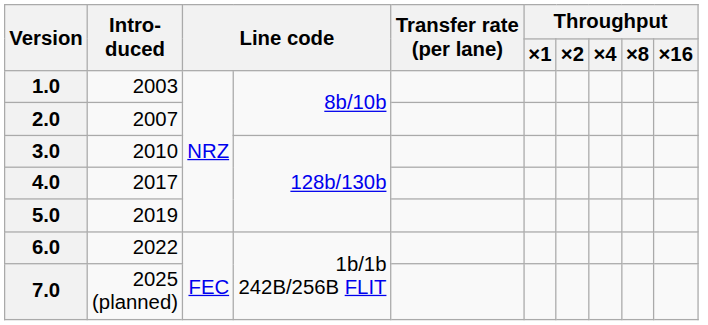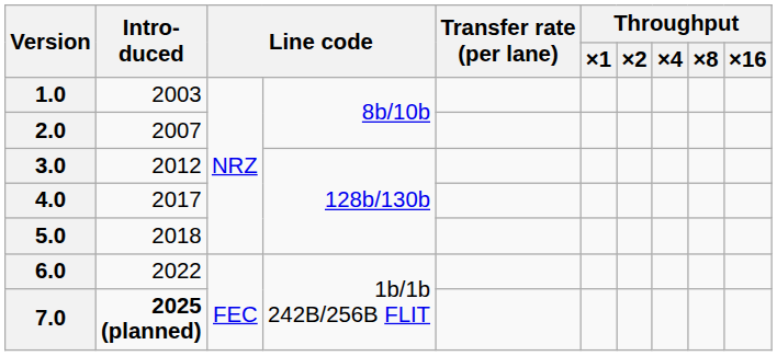3.0 | Intro- duced: 2010 -> 2012
5.0 | Intro- duced: 2019 -> 2018
7.0 | Intro- duced: normal -> bold
